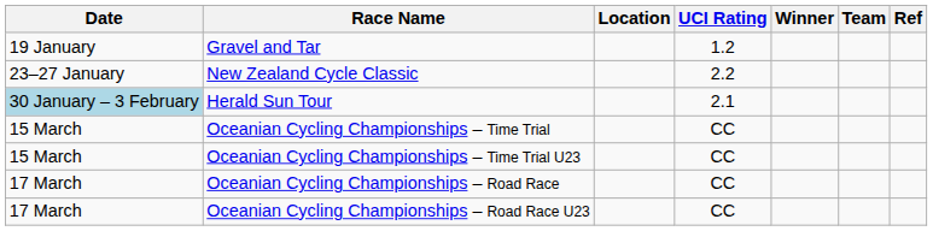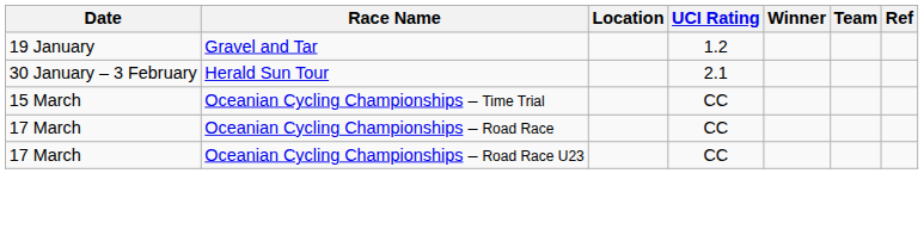- row: 23–27 January | New Zealand Cycle Classic | 2.2
Herald Sun Tour | Date: lightblue background -> no background
- row: 15 March | Oceanian Cycling Championships – Time Trial U23 | CC
